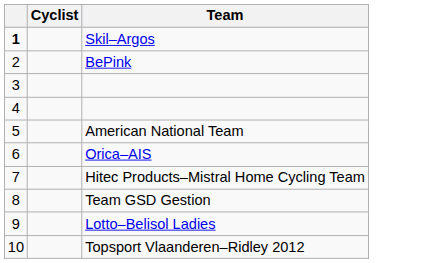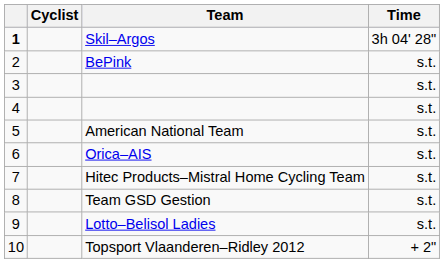+ column: Time | 3h 04' 28" | s.t. | s.t. | s.t. | s.t. | s.t. | s.t. | s.t. | s.t. | + 2"
